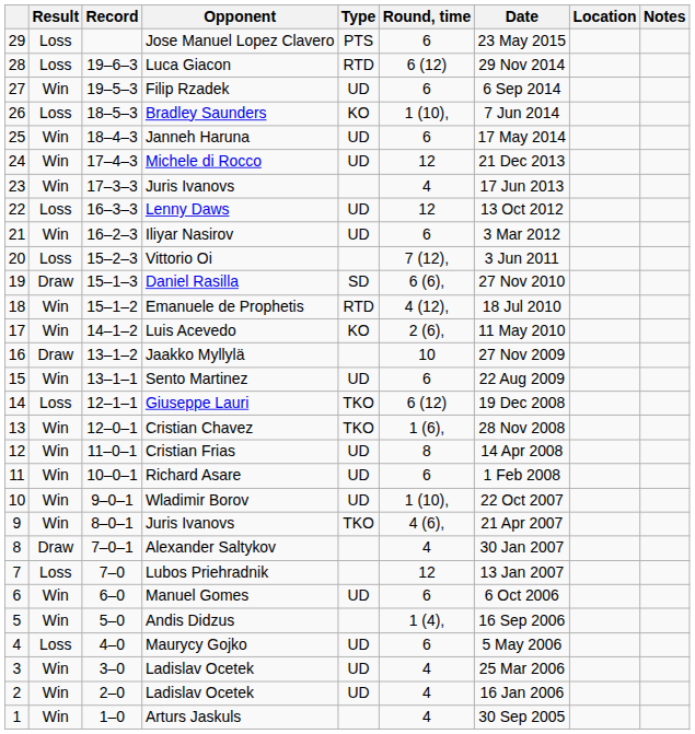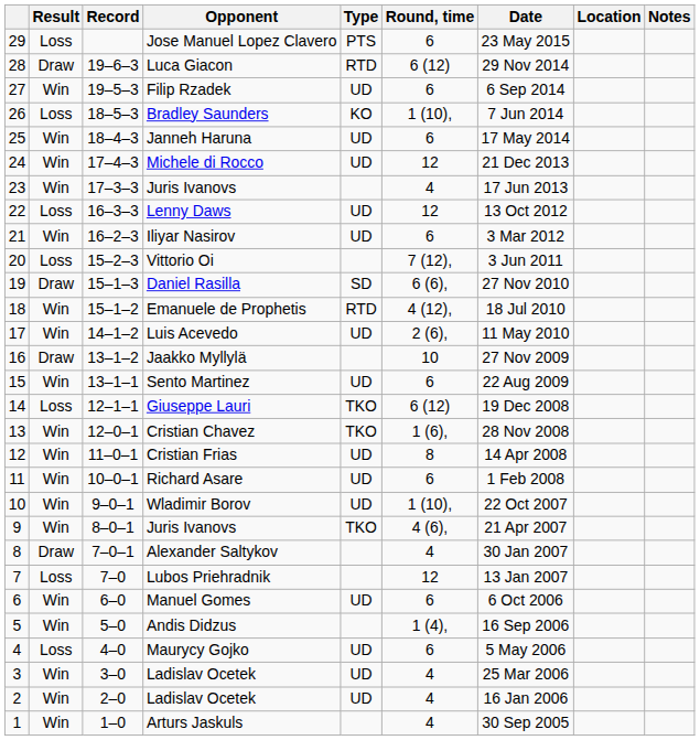Luca Giacon | Result: Loss -> Draw
Luis Acevedo | Type: KO -> UD
